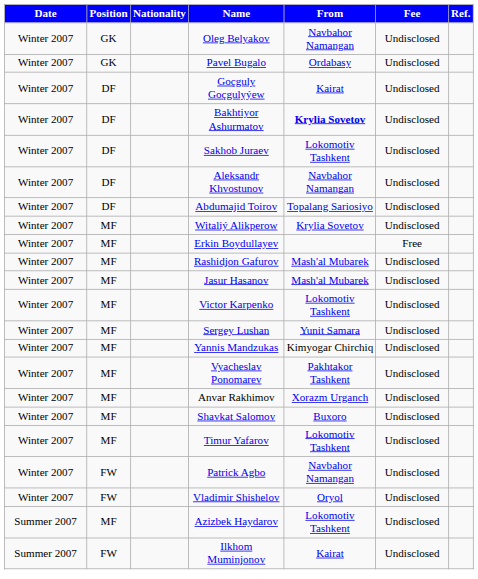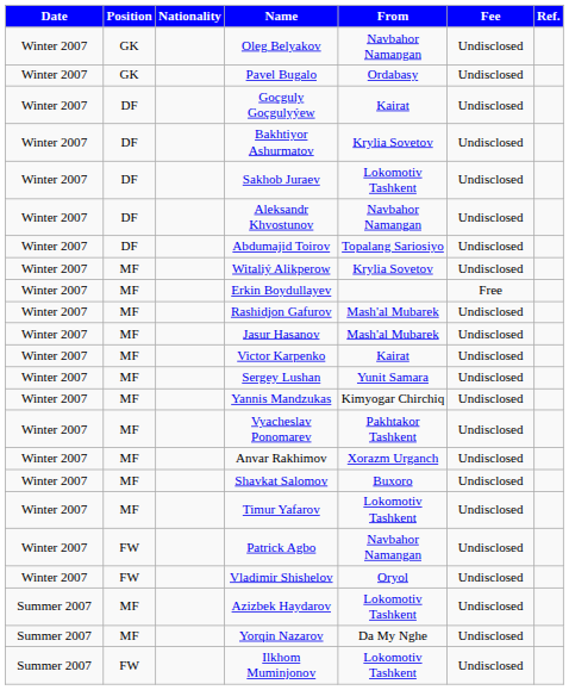Bakhtiyor Ashurmatov | From: bold -> normal
Victor Karpenko | From: Lokomotiv Tashkent -> Kairat
+ row: Summer 2007 | MF | Yorqin Nazarov | Da My Nghe | Undisclosed
Ilkhom Muminjonov | From: Kairat -> Lokomotiv Tashkent
